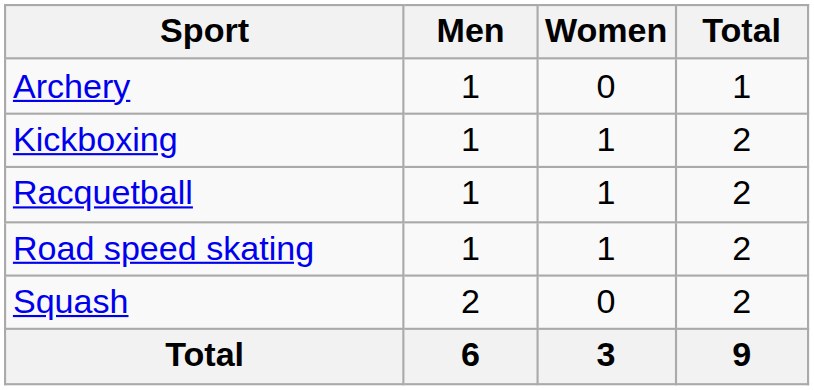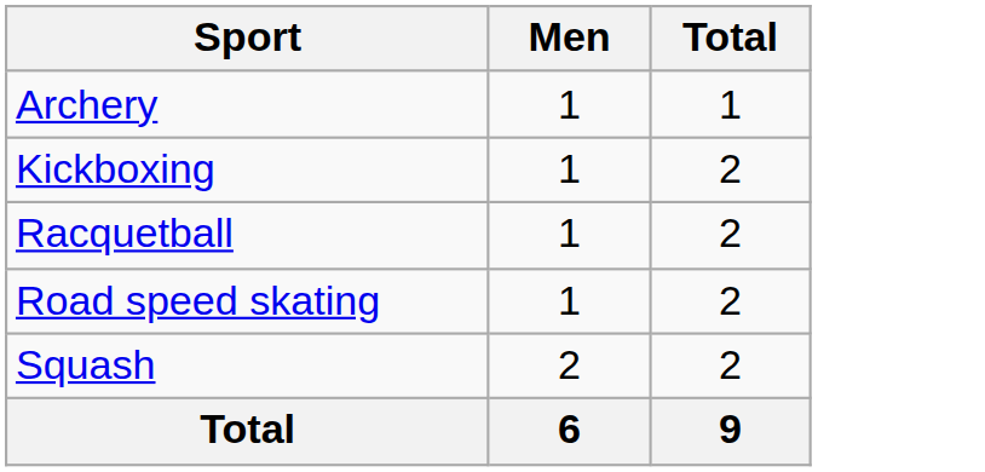- column: Women | 0 | 1 | 1 | 1 | 0 | 3
